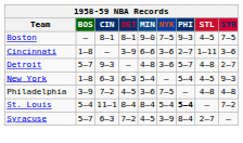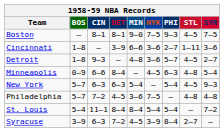Detroit | BOS: 5–7 -> 1–8
Detroit | STL: 4–8 -> 4–5
+ row: Minneapolis | 0–9 | 6–6 | 8–4 | — | 4–5 | 6–3 | 4–8 | 5–4
New York | BOS: 1–8 -> 5–7
Philadelphia | BOS: 3–9 -> 5–7
St. Louis | PHI: bold -> normal
Syracuse | BOS: 5–7 -> 3–9
